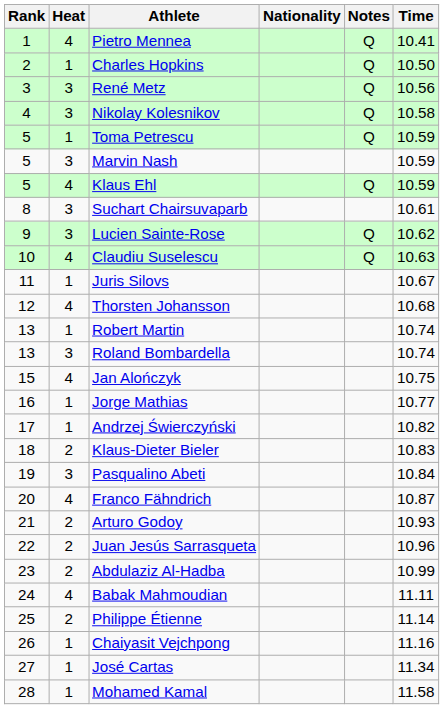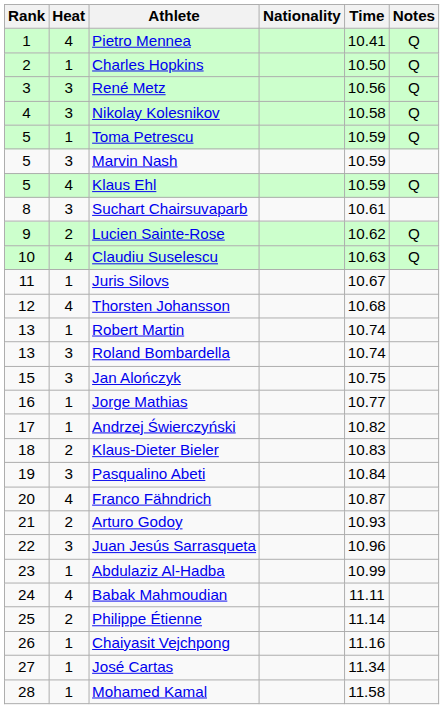columns swapped: Time <-> Notes
Lucien Sainte-Rose | Heat: 3 -> 2
Jan Alończyk | Heat: 4 -> 3
Juan Jesús Sarrasqueta | Heat: 2 -> 3
Abdulaziz Al-Hadba | Heat: 2 -> 1
